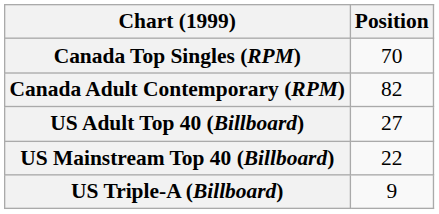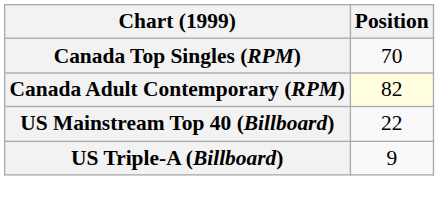Canada Adult Contemporary (RPM) | Position: no background -> lightyellow background
- row: US Adult Top 40 (Billboard) | 27
